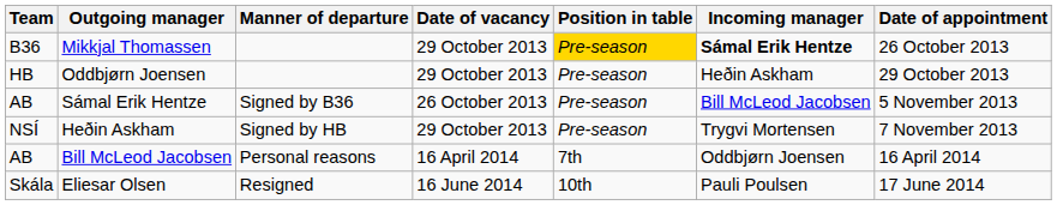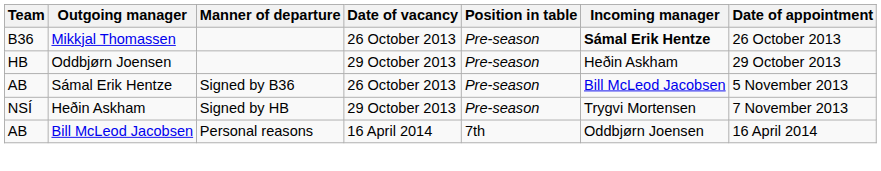Mikkjal Thomassen | Date of vacancy: 29 October 2013 -> 26 October 2013
Mikkjal Thomassen | Position in table: gold background -> no background
- row: Skála | Eliesar Olsen | Resigned | 16 June 2014 | 10th | Pauli Poulsen | 17 June 2014
